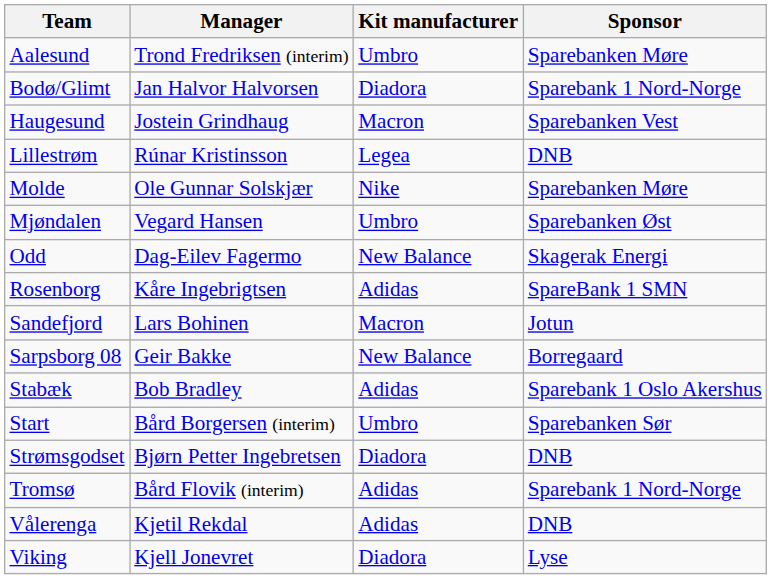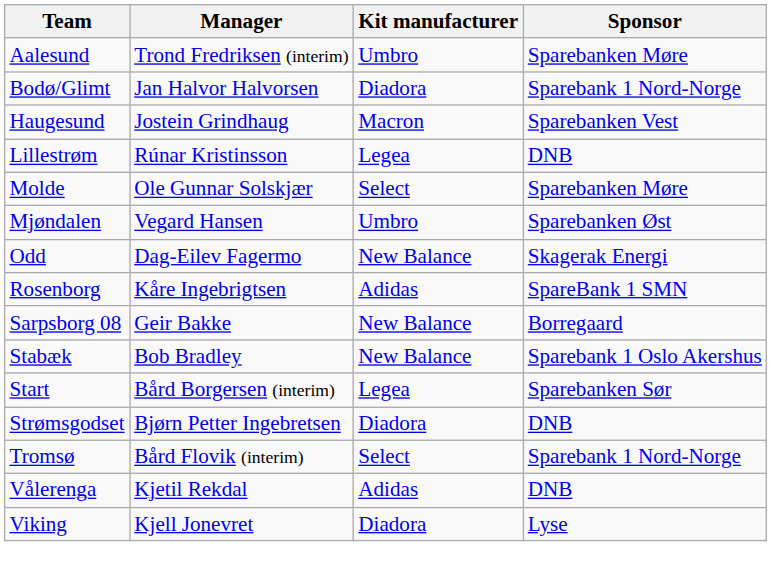Molde | Kit manufacturer: Nike -> Select
- row: Sandefjord | Lars Bohinen | Macron | Jotun
Stabæk | Kit manufacturer: Adidas -> New Balance
Start | Kit manufacturer: Umbro -> Legea
Tromsø | Kit manufacturer: Adidas -> Select
